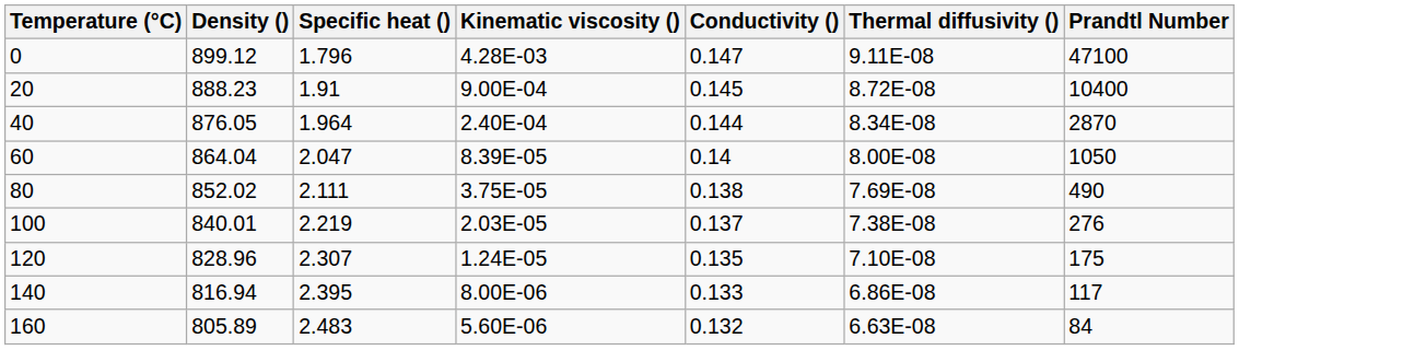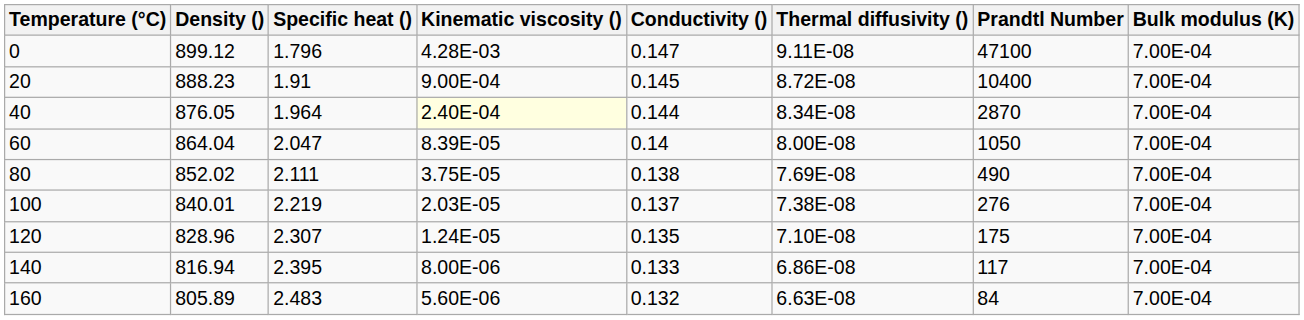+ column: Bulk modulus (K) | 7.00E-04 | 7.00E-04 | 7.00E-04 | 7.00E-04 | 7.00E-04 | 7.00E-04 | 7.00E-04 | 7.00E-04 | 7.00E-04
40 | Kinematic viscosity (): no background -> lightyellow background
